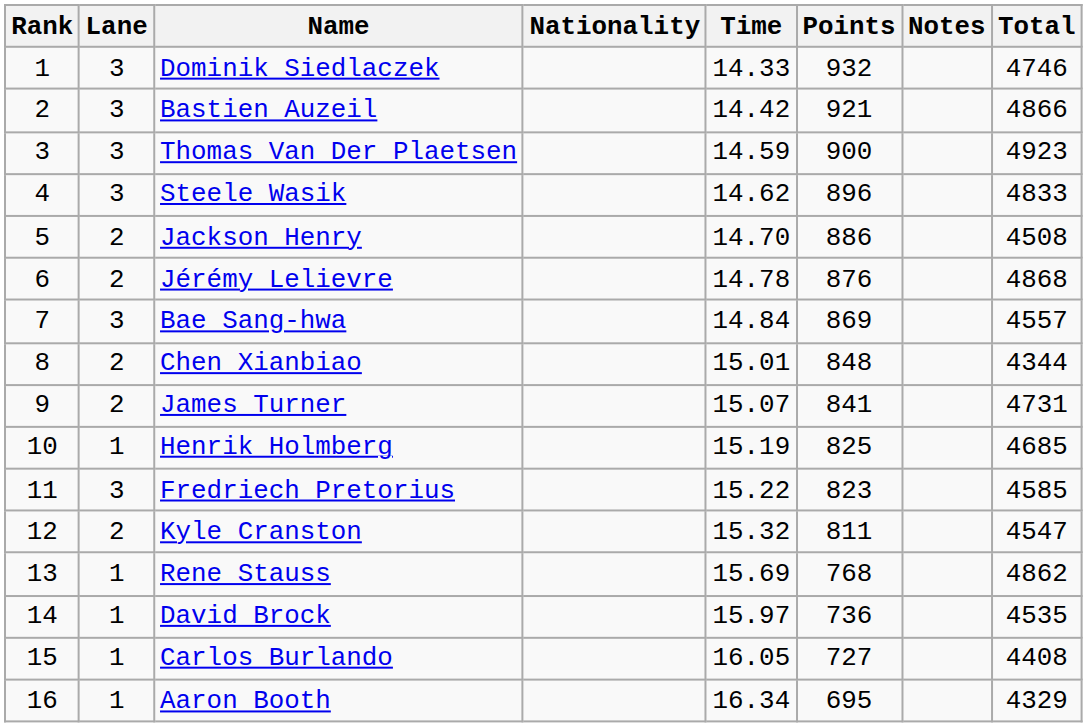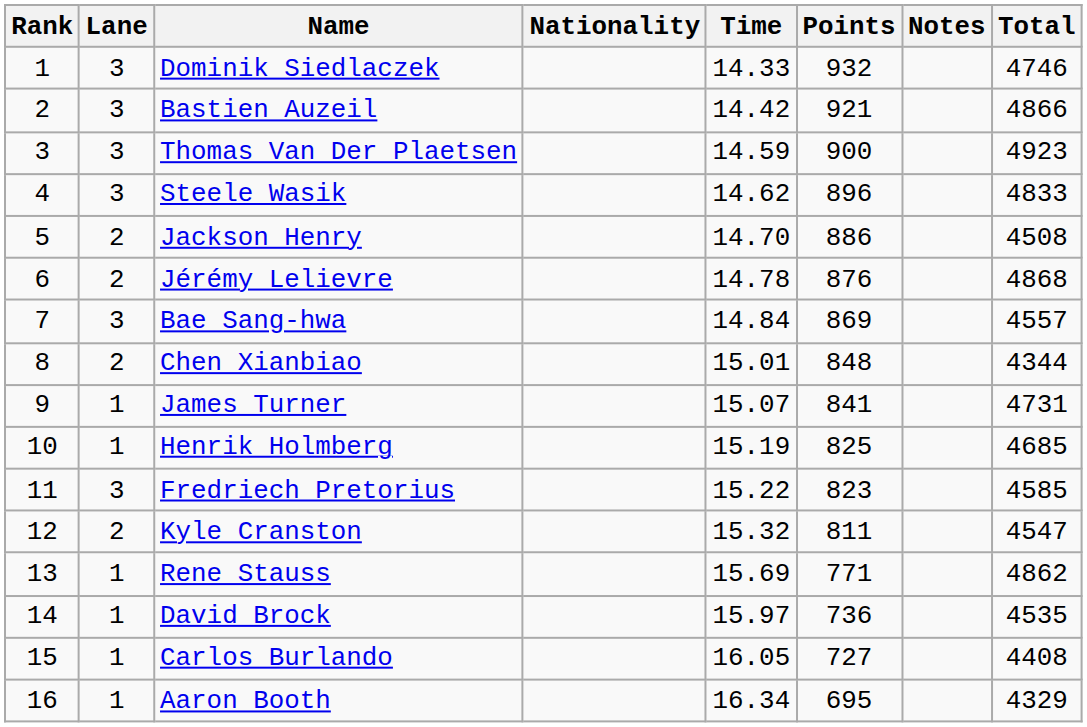James Turner | Lane: 2 -> 1
Rene Stauss | Points: 768 -> 771
